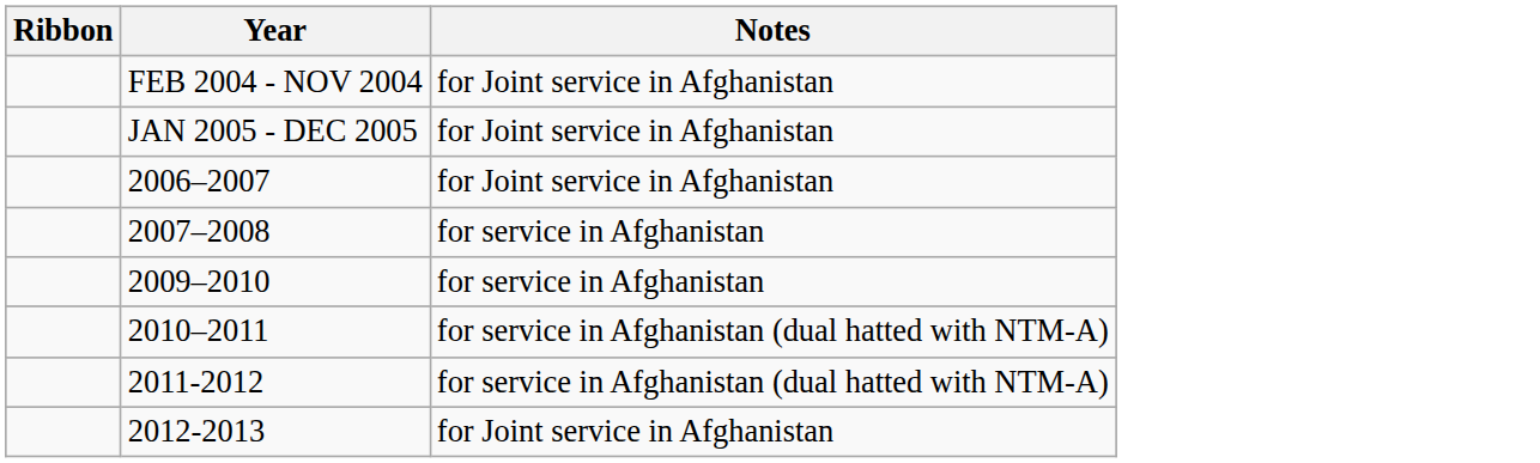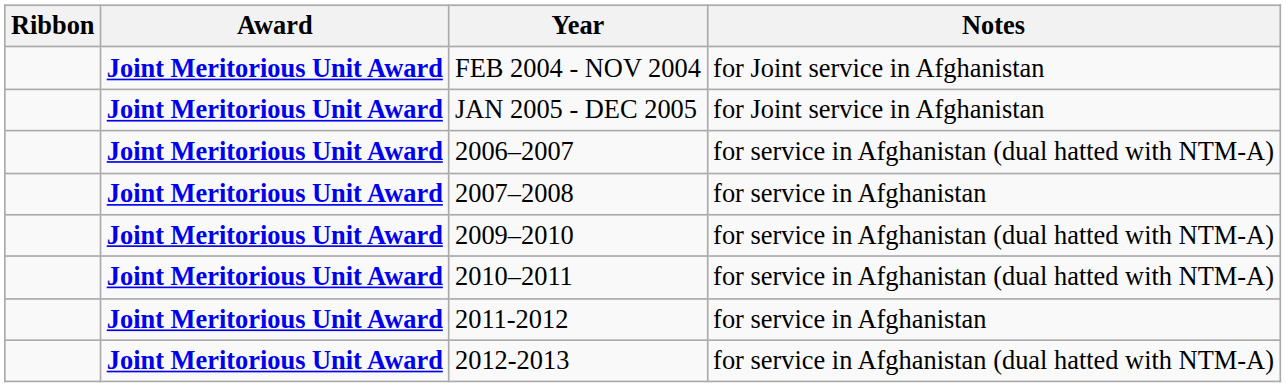+ column: Award | Joint Meritorious Unit Award | Joint Meritorious Unit Award | Joint Meritorious Unit Award | Joint Meritorious Unit Award | Joint Meritorious Unit Award | Joint Meritorious Unit Award | Joint Meritorious Unit Award | Joint Meritorious Unit Award
2006–2007 | Notes: for Joint service in Afghanistan -> for service in Afghanistan (dual hatted with NTM-A)
2009–2010 | Notes: for service in Afghanistan -> for service in Afghanistan (dual hatted with NTM-A)
2011-2012 | Notes: for service in Afghanistan (dual hatted with NTM-A) -> for service in Afghanistan
2012-2013 | Notes: for Joint service in Afghanistan -> for service in Afghanistan (dual hatted with NTM-A)
